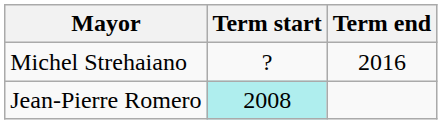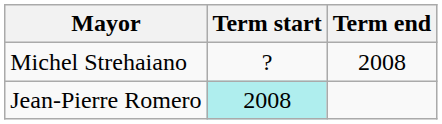Michel Strehaiano | Term end: 2016 -> 2008
